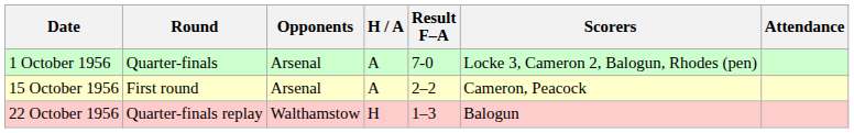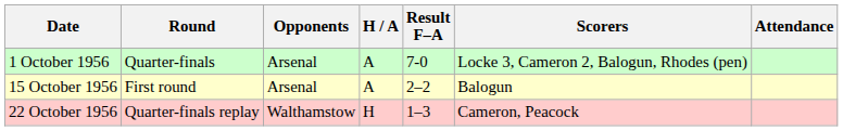15 October 1956 | Scorers: Cameron, Peacock -> Balogun
22 October 1956 | Scorers: Balogun -> Cameron, Peacock
